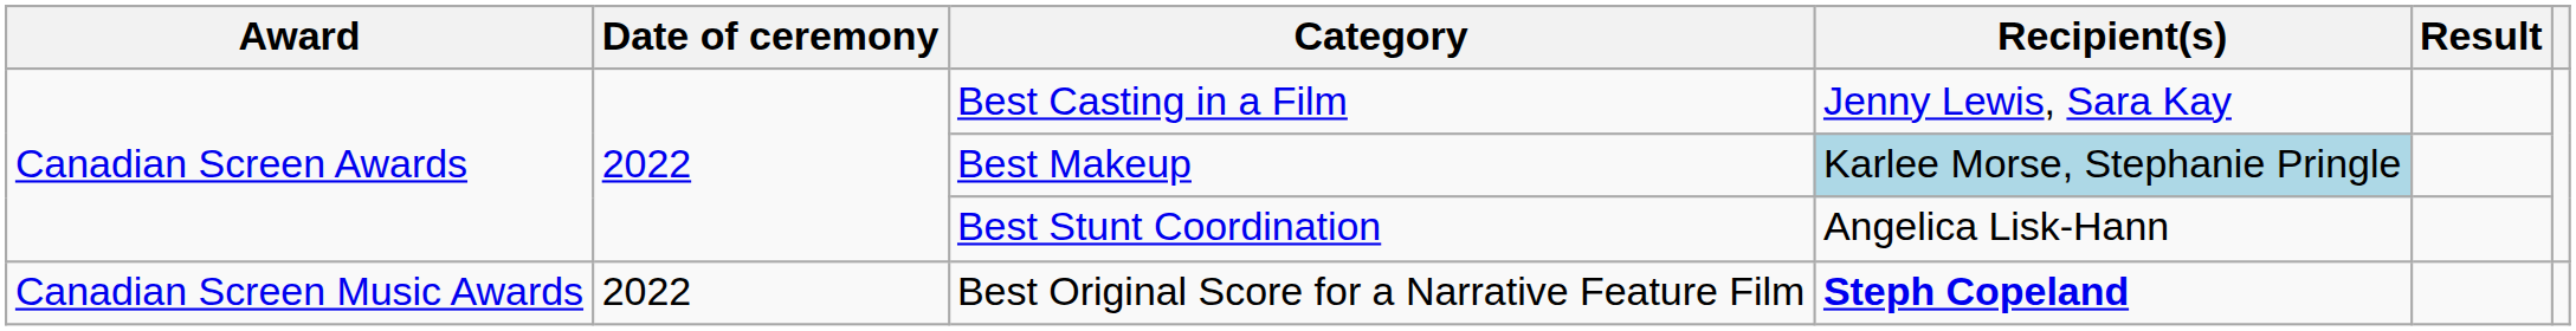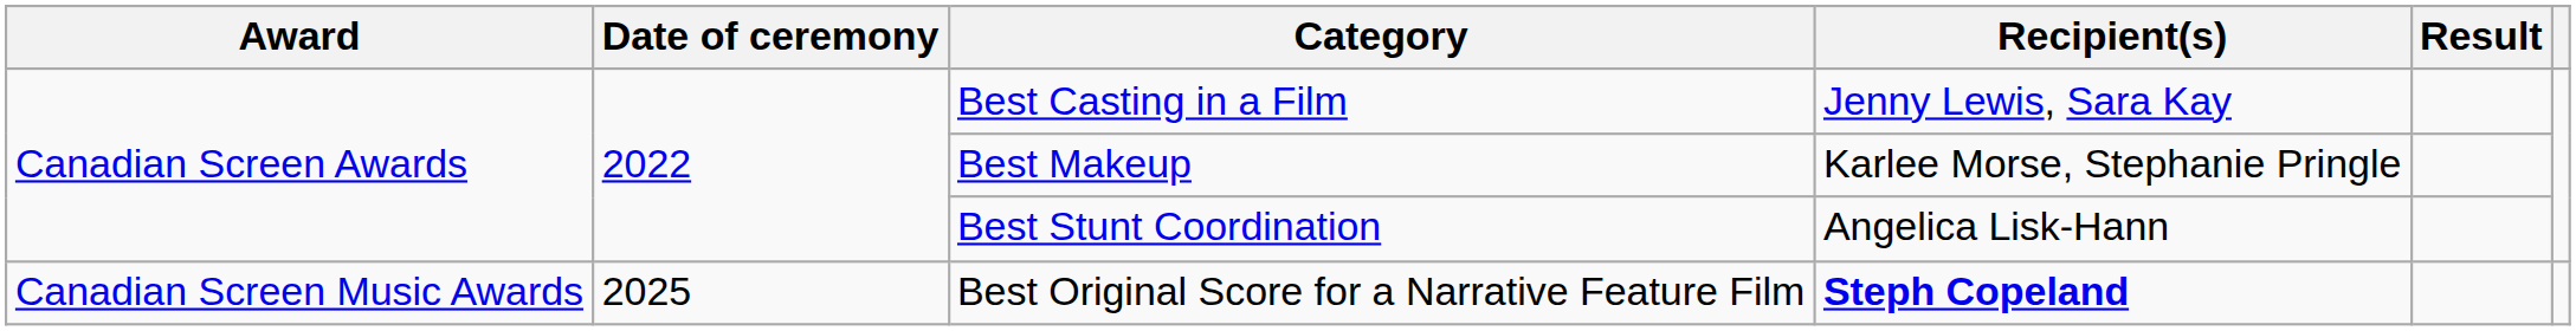Best Makeup | Recipient(s): lightblue background -> no background
Best Original Score for a Narrative Feature Film | Date of ceremony: 2022 -> 2025
